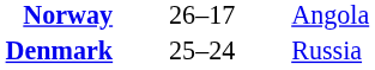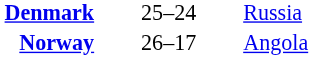rows swapped: Denmark <-> Norway
